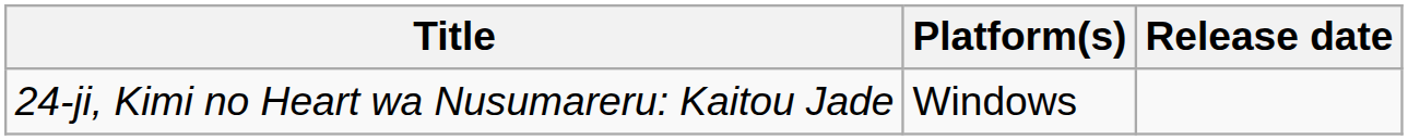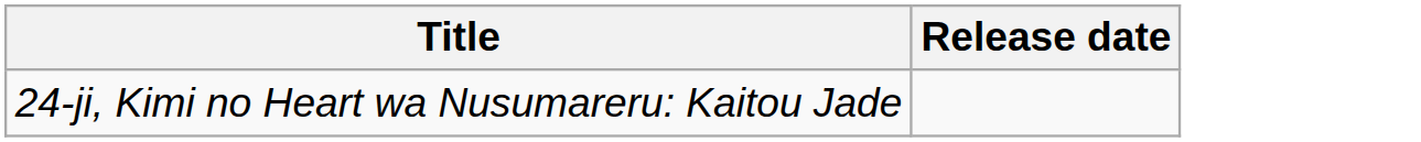- column: Platform(s) | Windows
